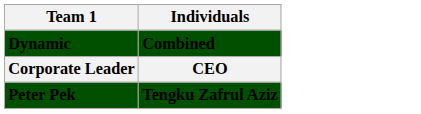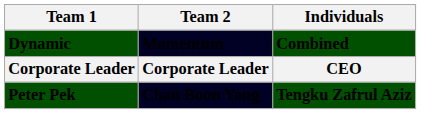+ column: Team 2 | Momentum | Corporate Leader | Chan Boon Yong
